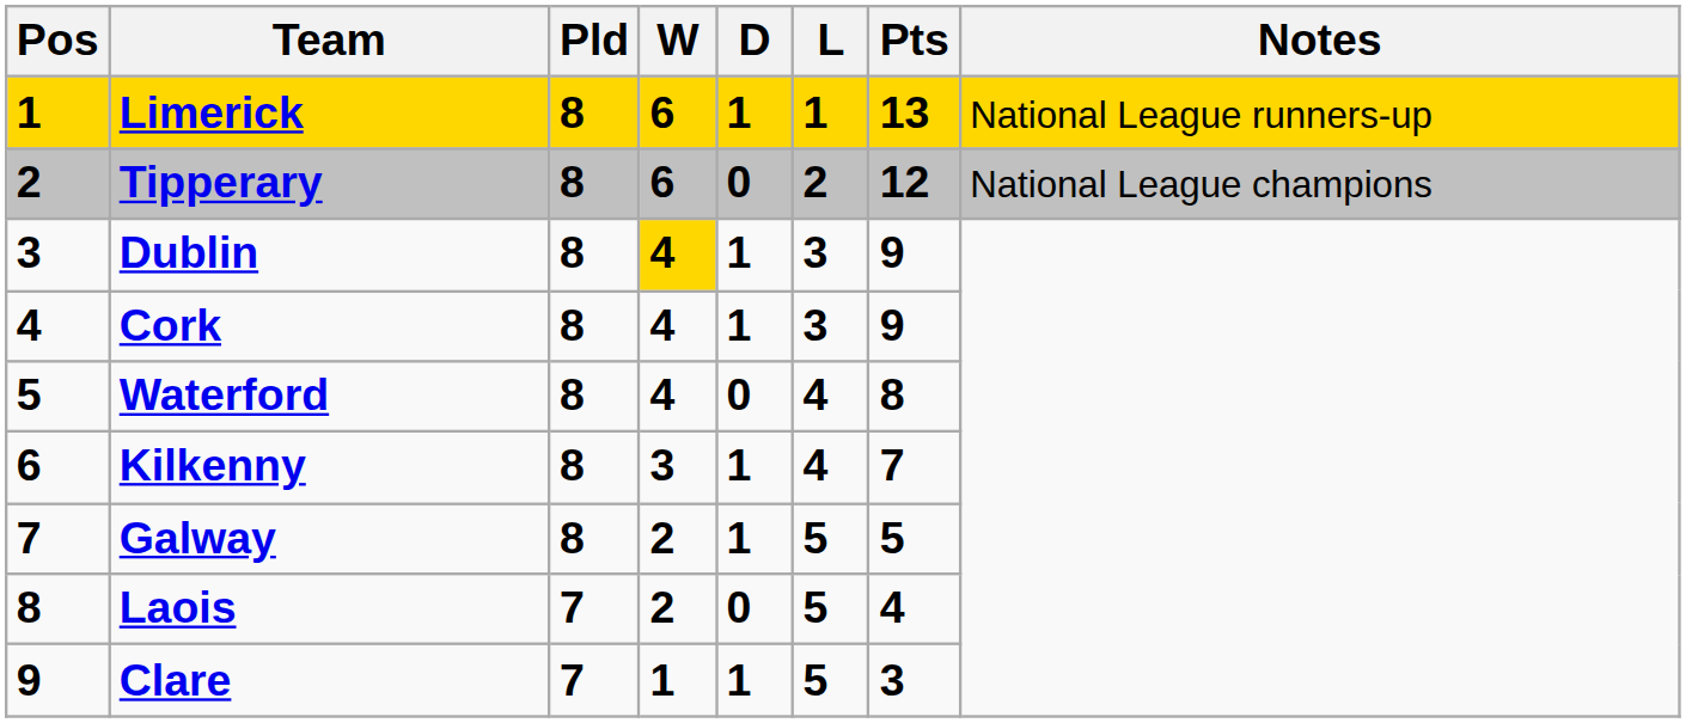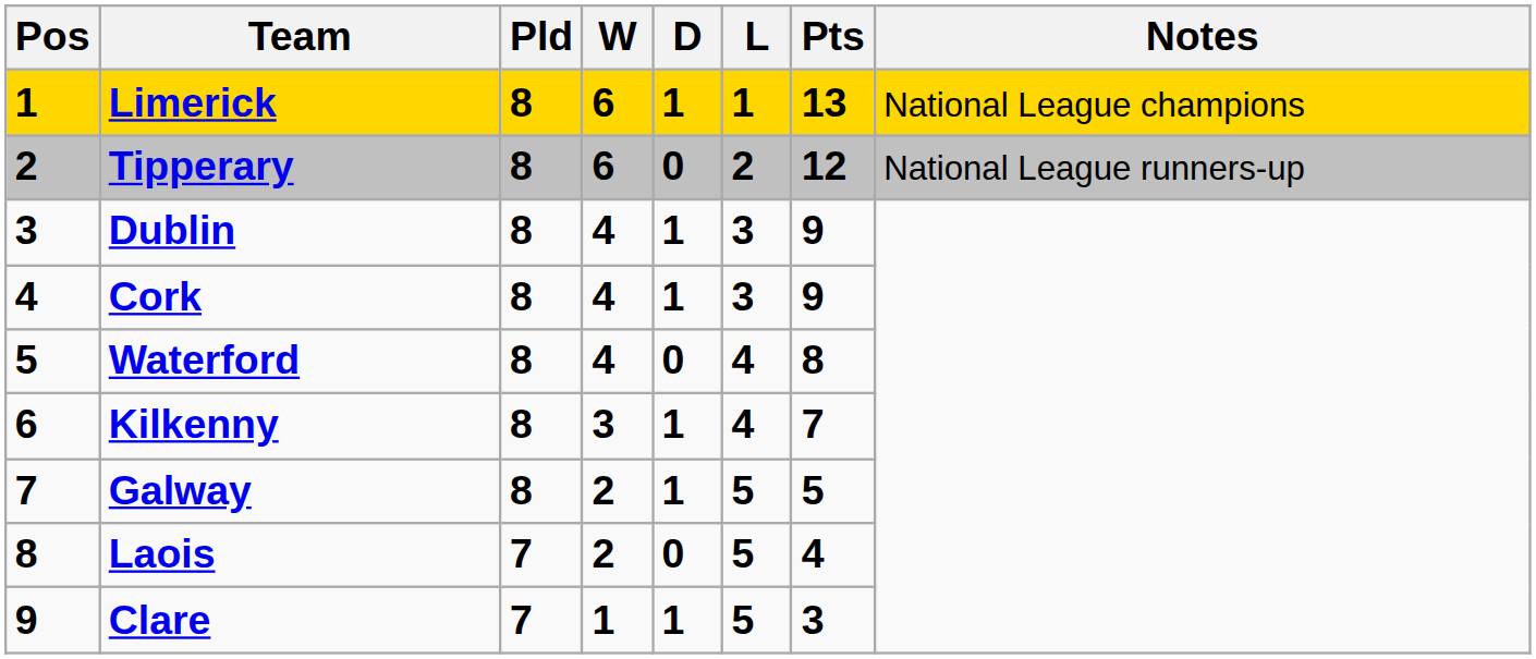Limerick | Notes: National League runners-up -> National League champions
Tipperary | Notes: National League champions -> National League runners-up
Dublin | W: gold background -> no background
